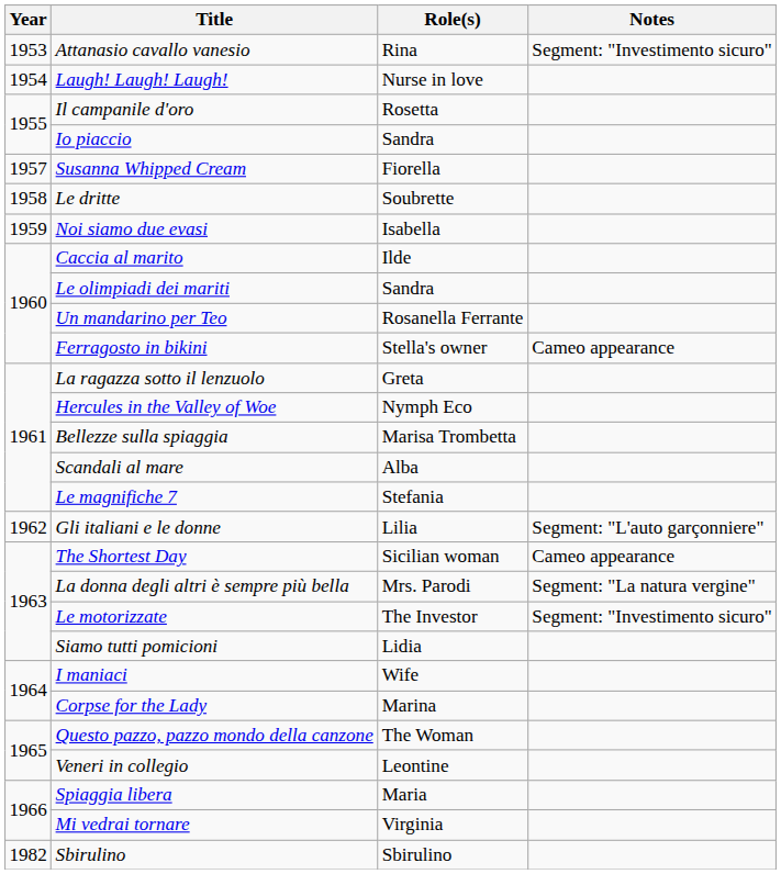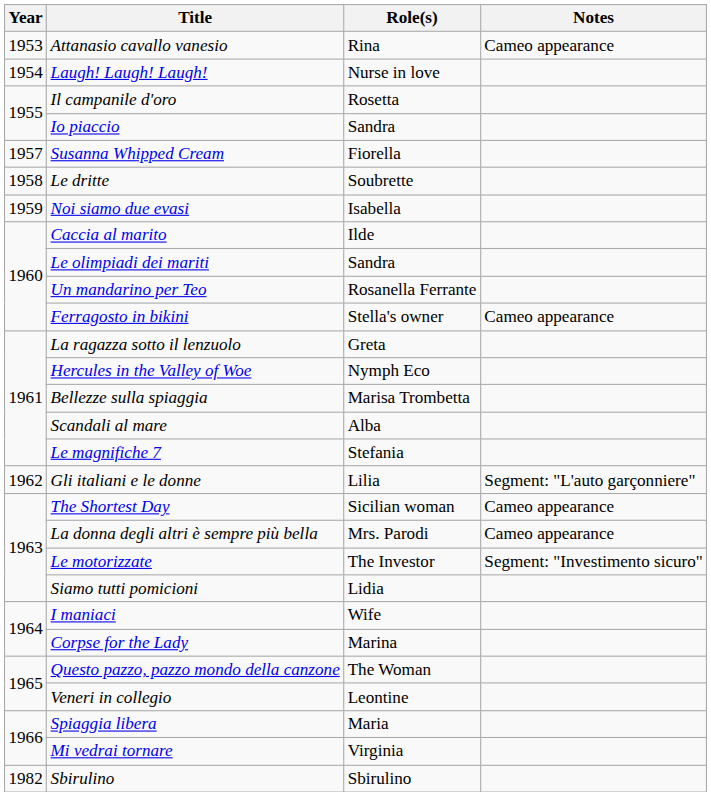Attanasio cavallo vanesio | Notes: Segment: "Investimento sicuro" -> Cameo appearance
La donna degli altri è sempre più bella | Notes: Segment: "La natura vergine" -> Cameo appearance
